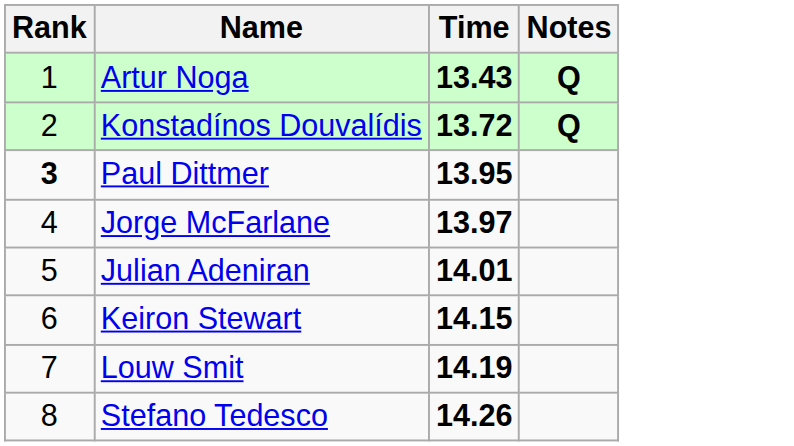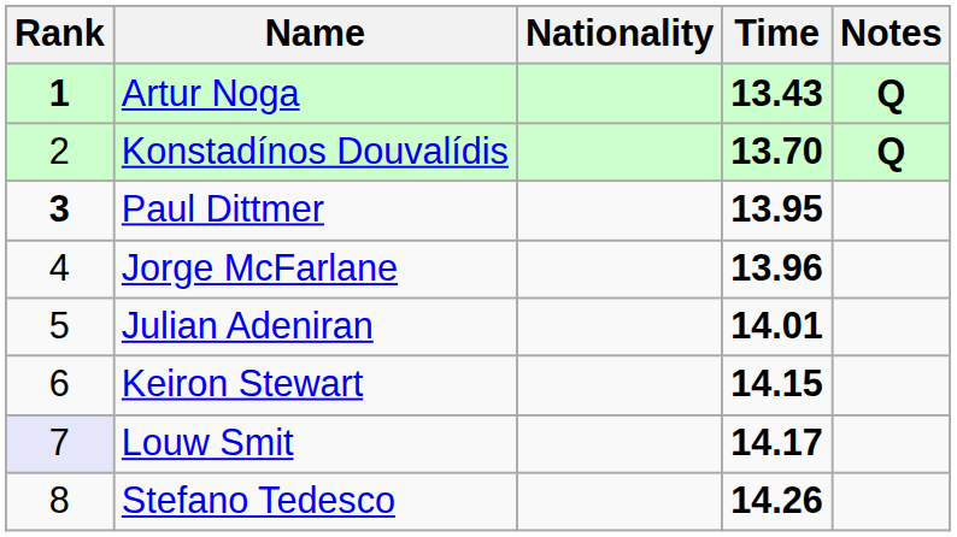+ column: Nationality
Artur Noga | Rank: normal -> bold
Konstadínos Douvalídis | Time: 13.72 -> 13.70
Jorge McFarlane | Time: 13.97 -> 13.96
Louw Smit | Rank: no background -> lavender background
Louw Smit | Time: 14.19 -> 14.17
